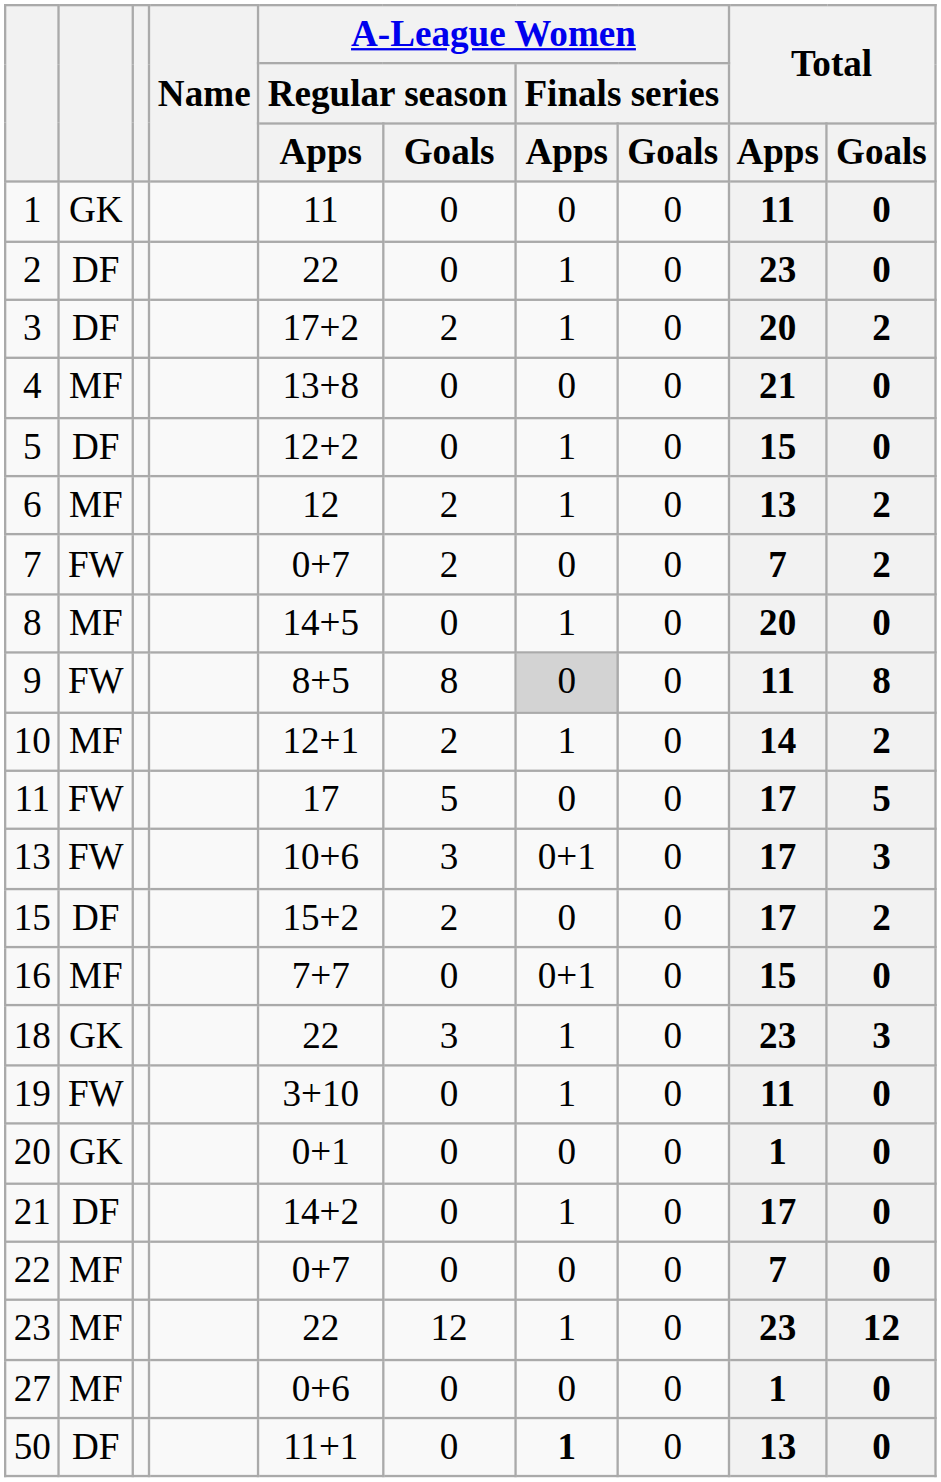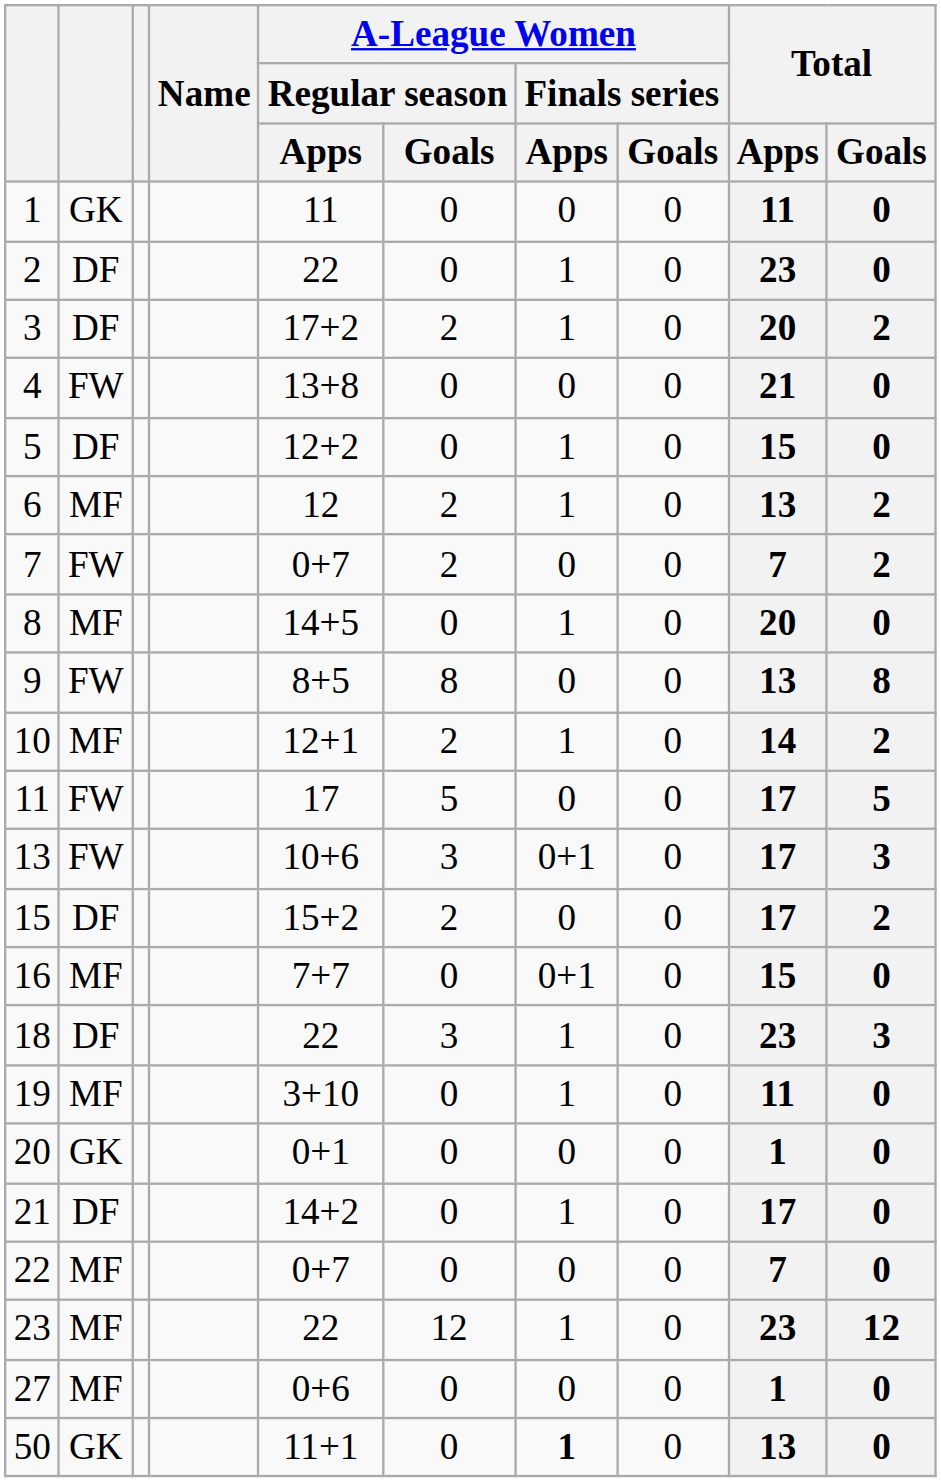4 | column 2: MF -> FW
9 | A-League Women / Finals series / Apps: lightgrey background -> no background
9 | Total / Apps: 11 -> 13
18 | column 2: GK -> DF
19 | column 2: FW -> MF
50 | column 2: DF -> GK
